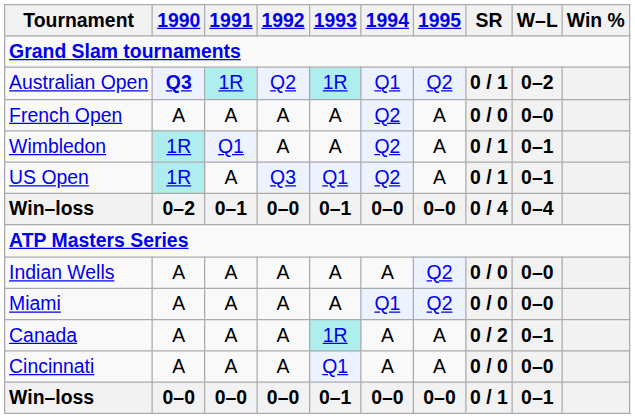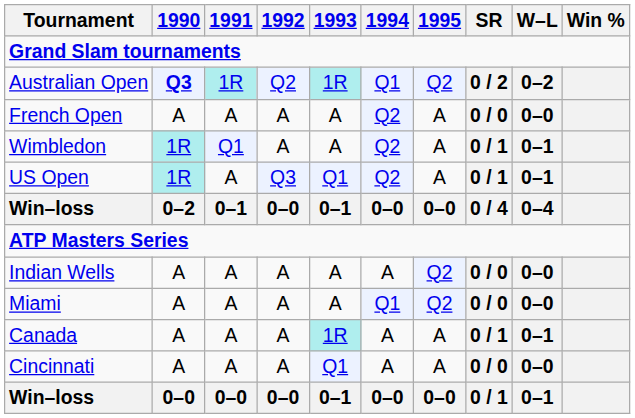Australian Open | SR: 0 / 1 -> 0 / 2
Canada | SR: 0 / 2 -> 0 / 1
